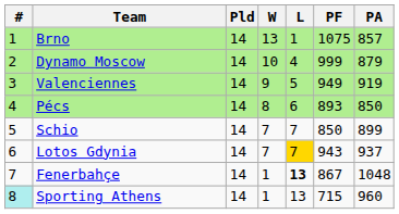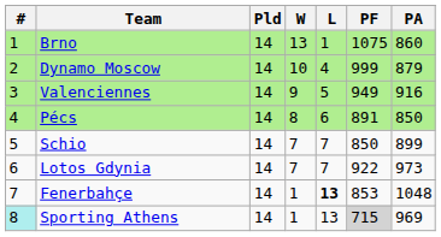Brno | PA: 857 -> 860
Valenciennes | PA: 919 -> 916
Pécs | PF: 893 -> 891
Lotos Gdynia | L: gold background -> no background
Lotos Gdynia | PF: 943 -> 922
Lotos Gdynia | PA: 937 -> 973
Fenerbahçe | PF: 867 -> 853
Sporting Athens | PF: no background -> lightgrey background
Sporting Athens | PA: 960 -> 969
